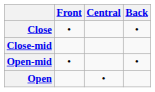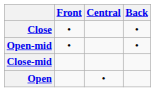rows swapped: Close-mid <-> Open-mid
